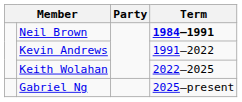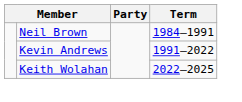Neil Brown | Term: bold -> normal
- row: Gabriel Ng | 2025–present
